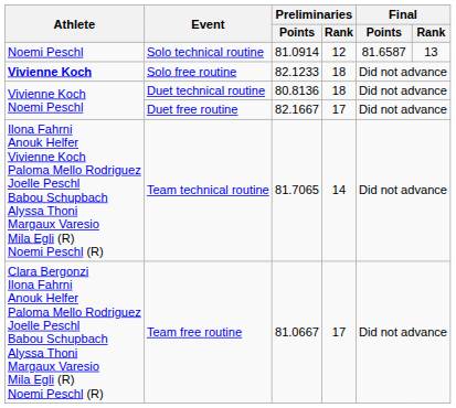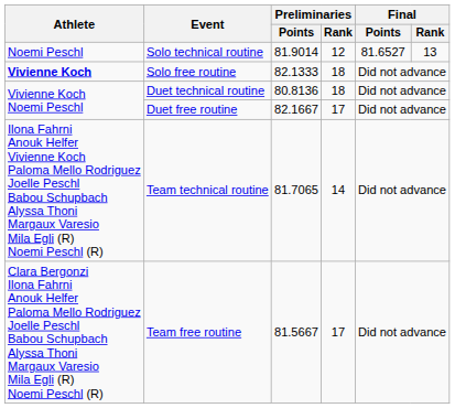Solo technical routine | Preliminaries / Points: 81.0914 -> 81.9014
Solo technical routine | Final / Points: 81.6587 -> 81.6527
Solo free routine | Preliminaries / Points: 82.1233 -> 82.1333
Team free routine | Preliminaries / Points: 81.0667 -> 81.5667
